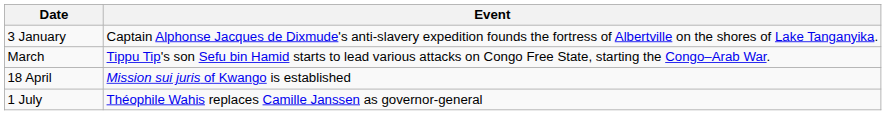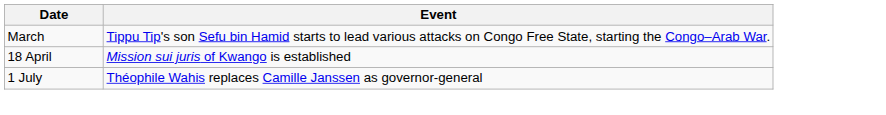- row: 3 January | Captain Alphonse Jacques de Dixmude's anti-slavery expedition founds the fortress of Albertville on the shores of Lake Tanganyika.
